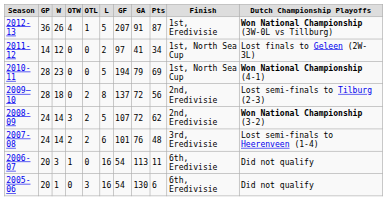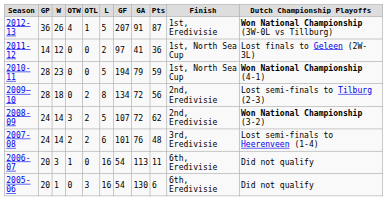2011-12 | column 9: 34 -> 36
2010-11 | column 9: 69 -> 59
2009–10 | column 7: 137 -> 134
